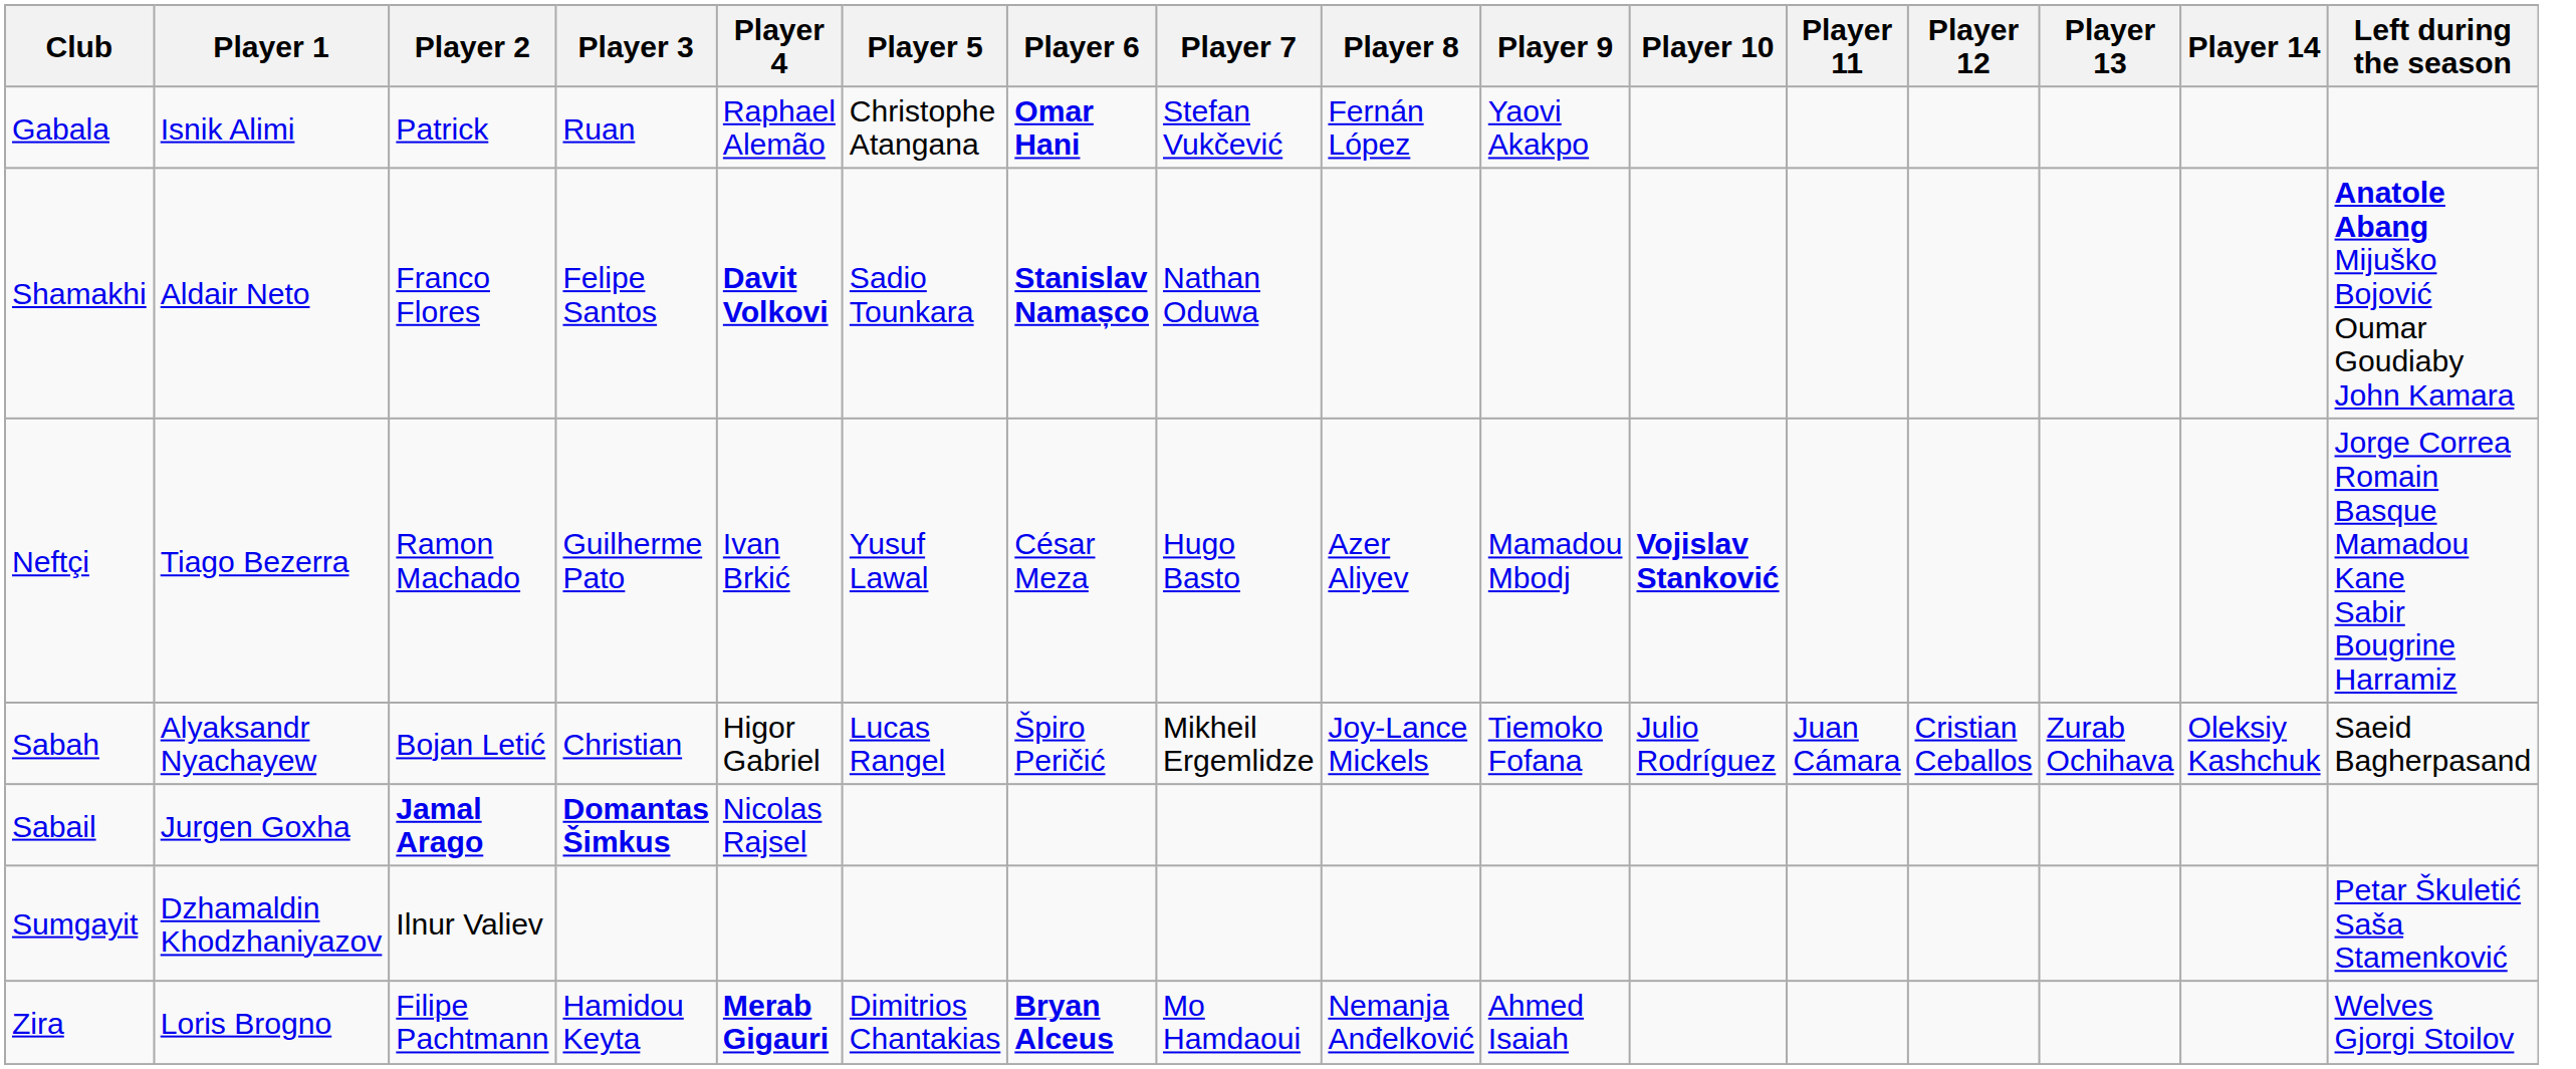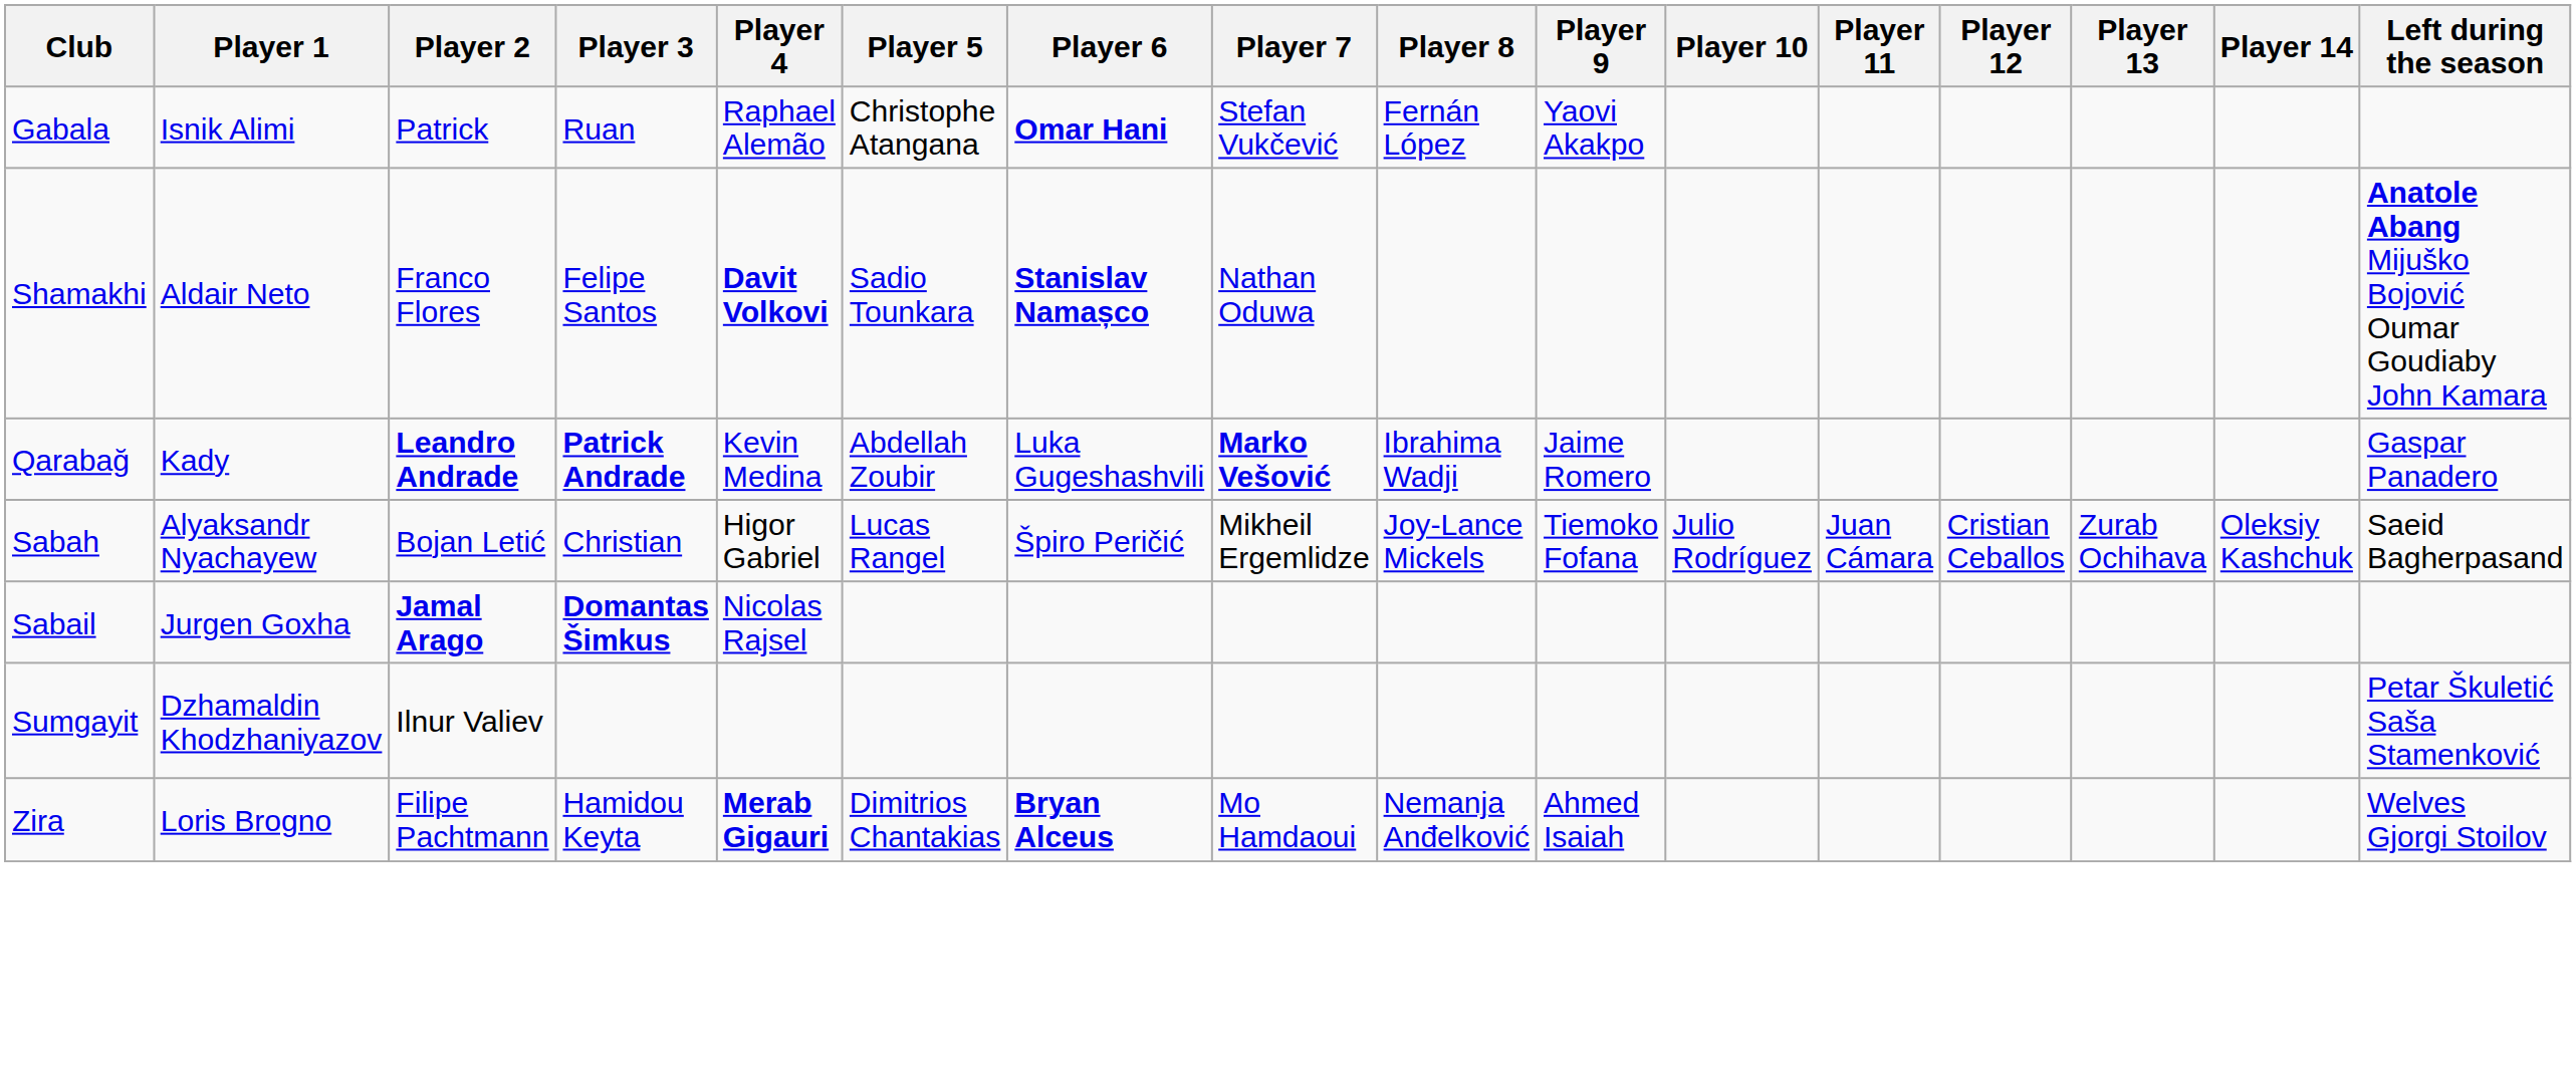- row: Neftçi | Tiago Bezerra | Ramon Machado | Guilherme Pato | Ivan Brkić | Yusuf Lawal | César Meza | Hugo Basto | Azer Aliyev | Mamadou Mbodj | Vojislav Stanković | Jorge Correa Romain Basque Mamadou Kane Sabir Bougrine Harramiz
+ row: Qarabağ | Kady | Leandro Andrade | Patrick Andrade | Kevin Medina | Abdellah Zoubir | Luka Gugeshashvili | Marko Vešović | Ibrahima Wadji | Jaime Romero | Gaspar Panadero
